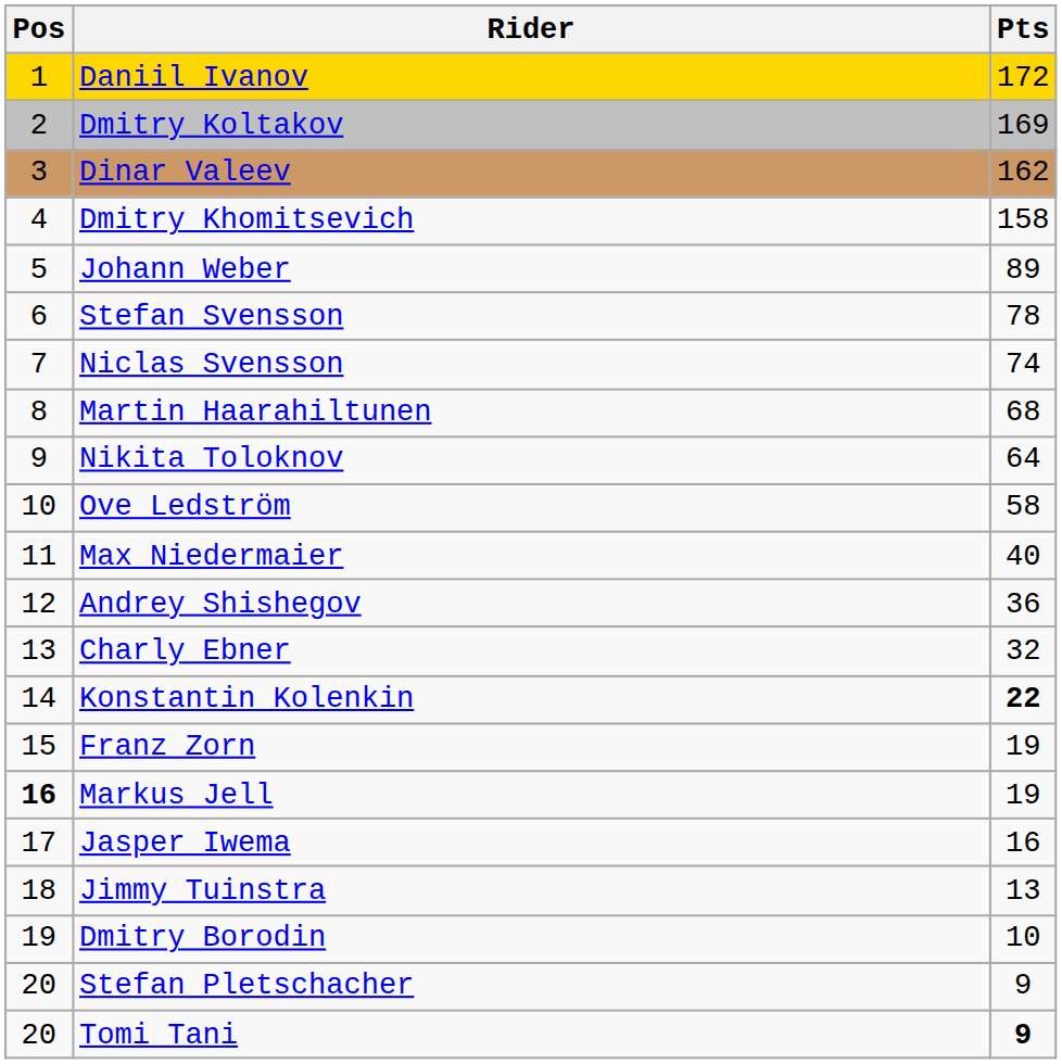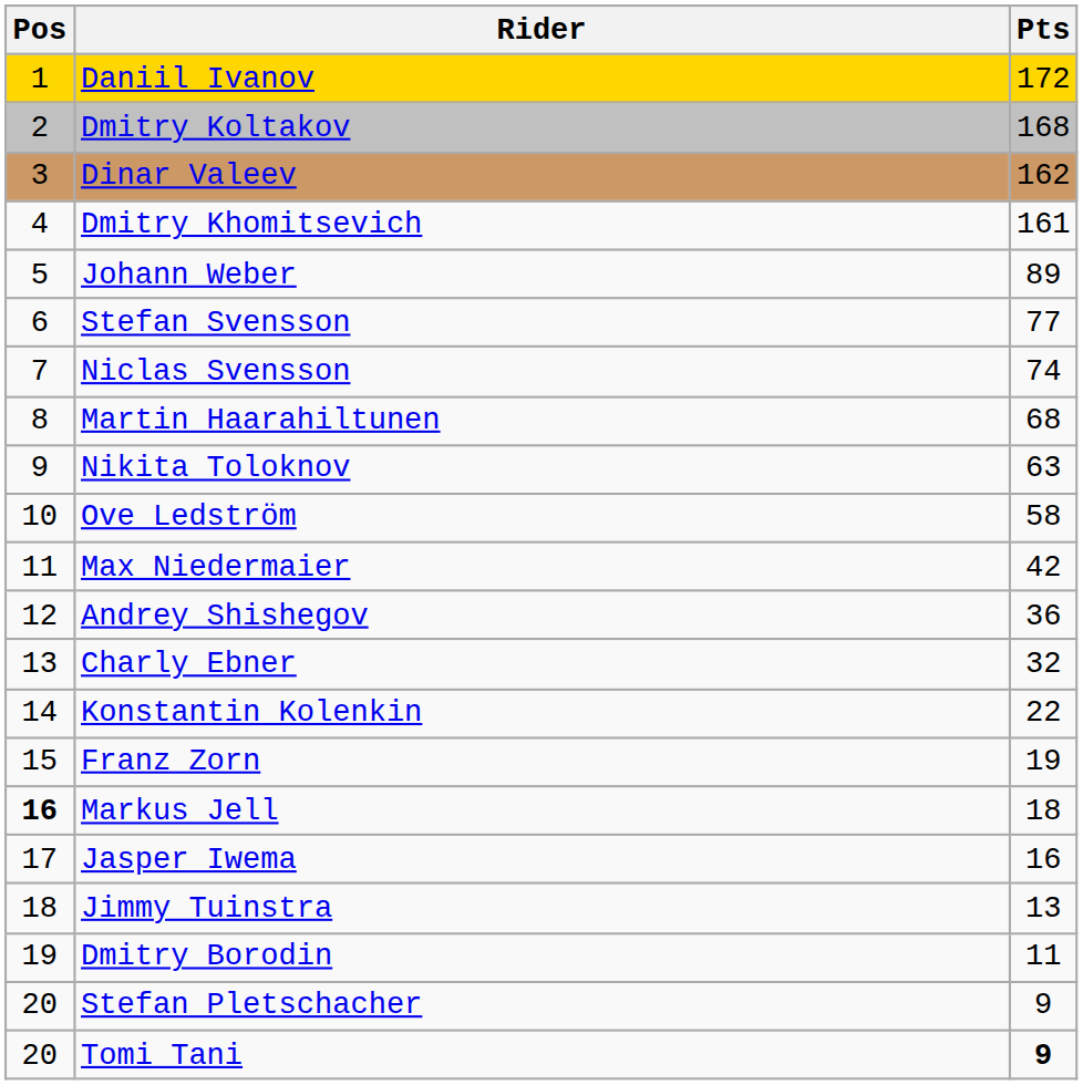Dmitry Koltakov | Pts: 169 -> 168
Dmitry Khomitsevich | Pts: 158 -> 161
Stefan Svensson | Pts: 78 -> 77
Nikita Toloknov | Pts: 64 -> 63
Max Niedermaier | Pts: 40 -> 42
Konstantin Kolenkin | Pts: bold -> normal
Markus Jell | Pts: 19 -> 18
Dmitry Borodin | Pts: 10 -> 11
